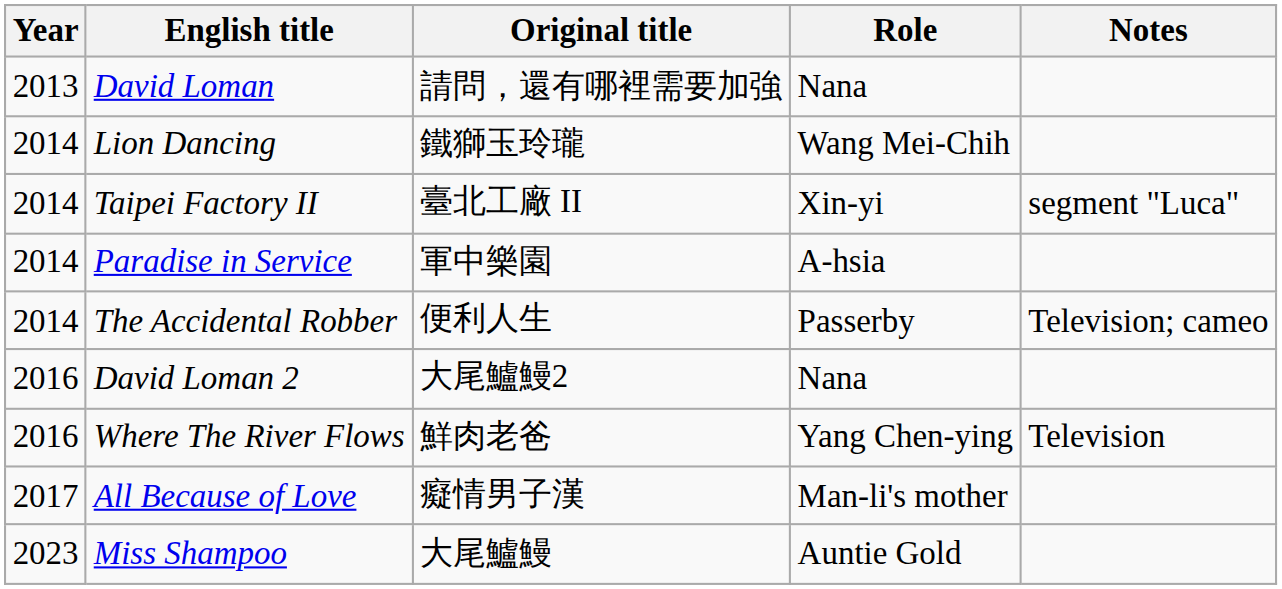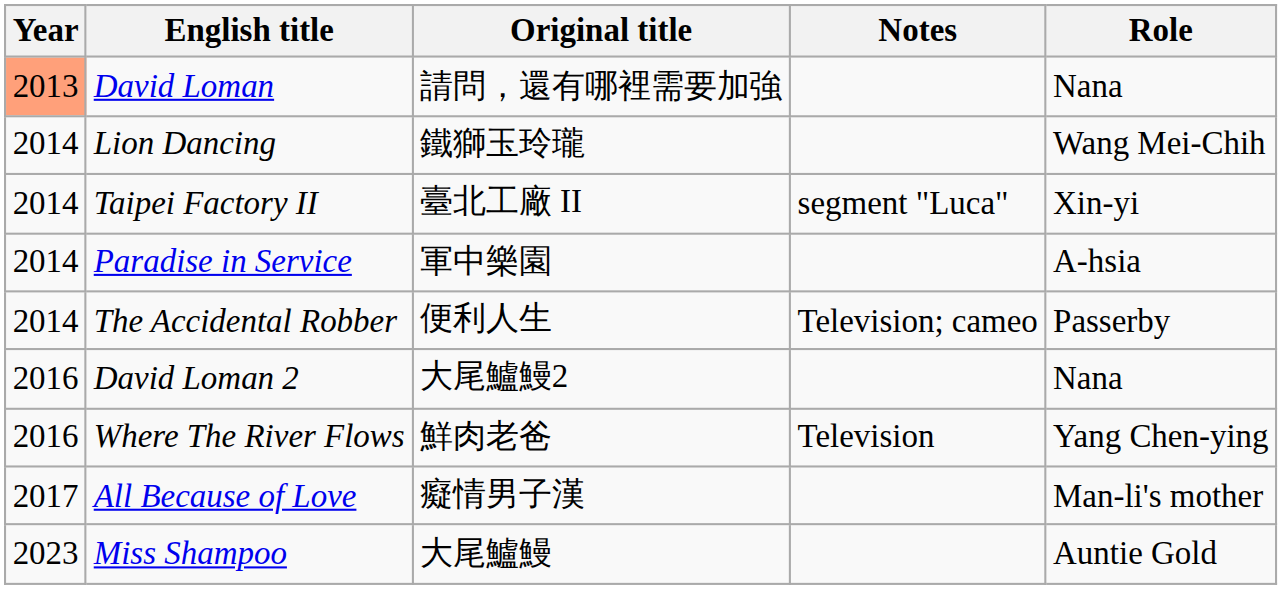columns swapped: Role <-> Notes
David Loman | Year: no background -> lightsalmon background
